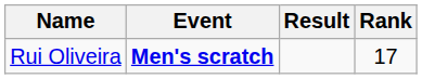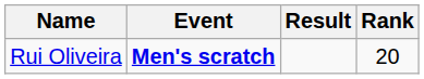Rui Oliveira | Rank: 17 -> 20
